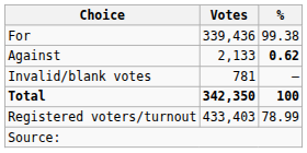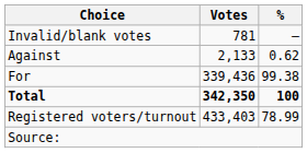rows swapped: For <-> Invalid/blank votes
Against | %: bold -> normal
